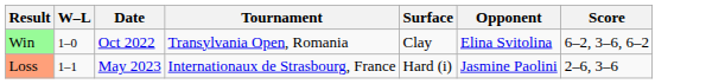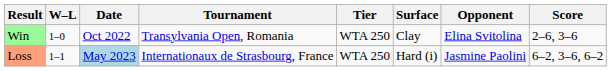+ column: Tier | WTA 250 | WTA 250
Win | Score: 6–2, 3–6, 6–2 -> 2–6, 3–6
Loss | Date: no background -> lightblue background
Loss | Score: 2–6, 3–6 -> 6–2, 3–6, 6–2
